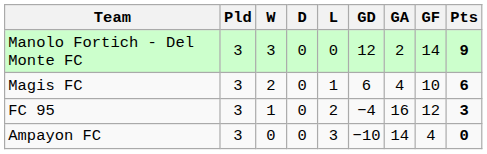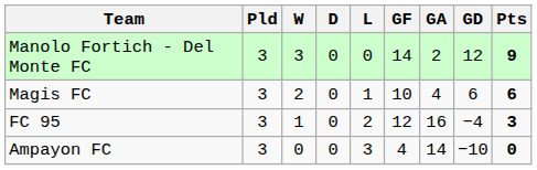columns swapped: GF <-> GD
